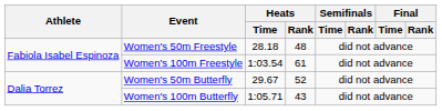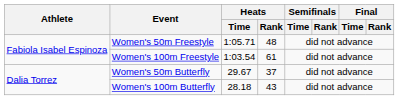Women's 50m Freestyle | Heats / Time: 28.18 -> 1:05.71
Women's 50m Butterfly | Heats / Rank: 52 -> 37
Women's 100m Butterfly | Heats / Time: 1:05.71 -> 28.18
